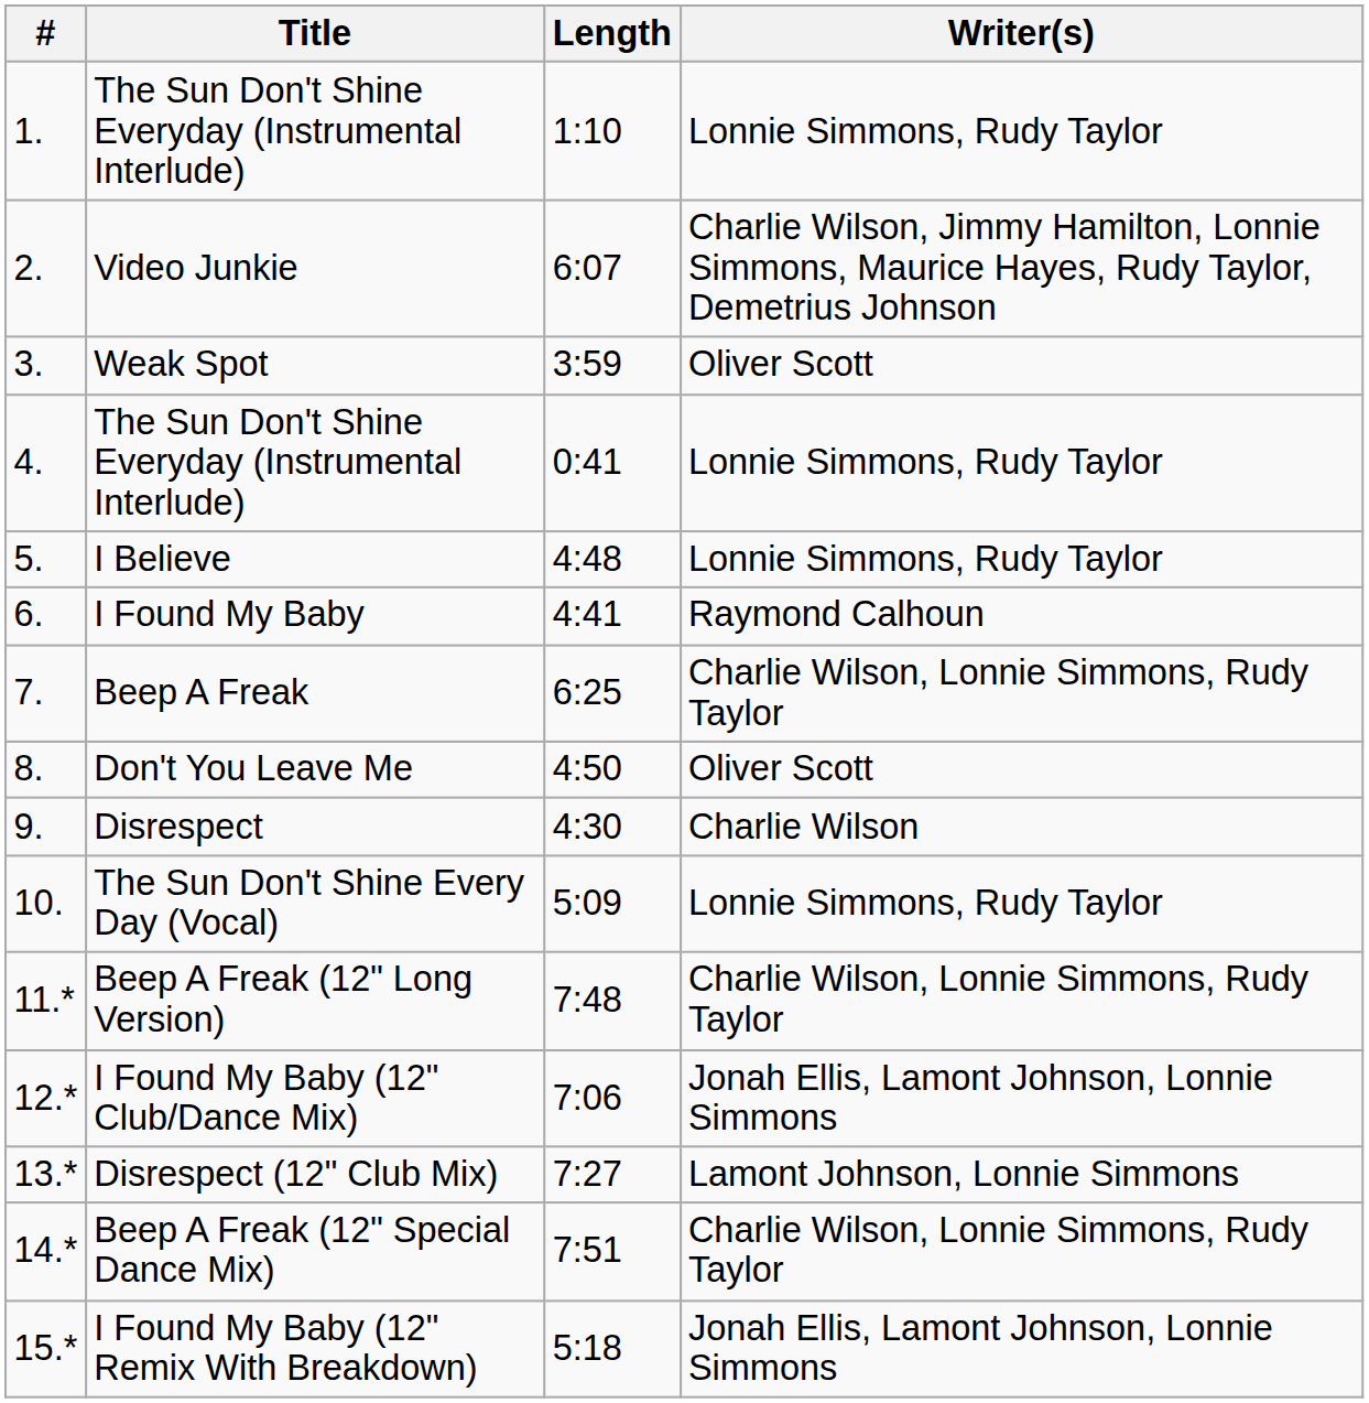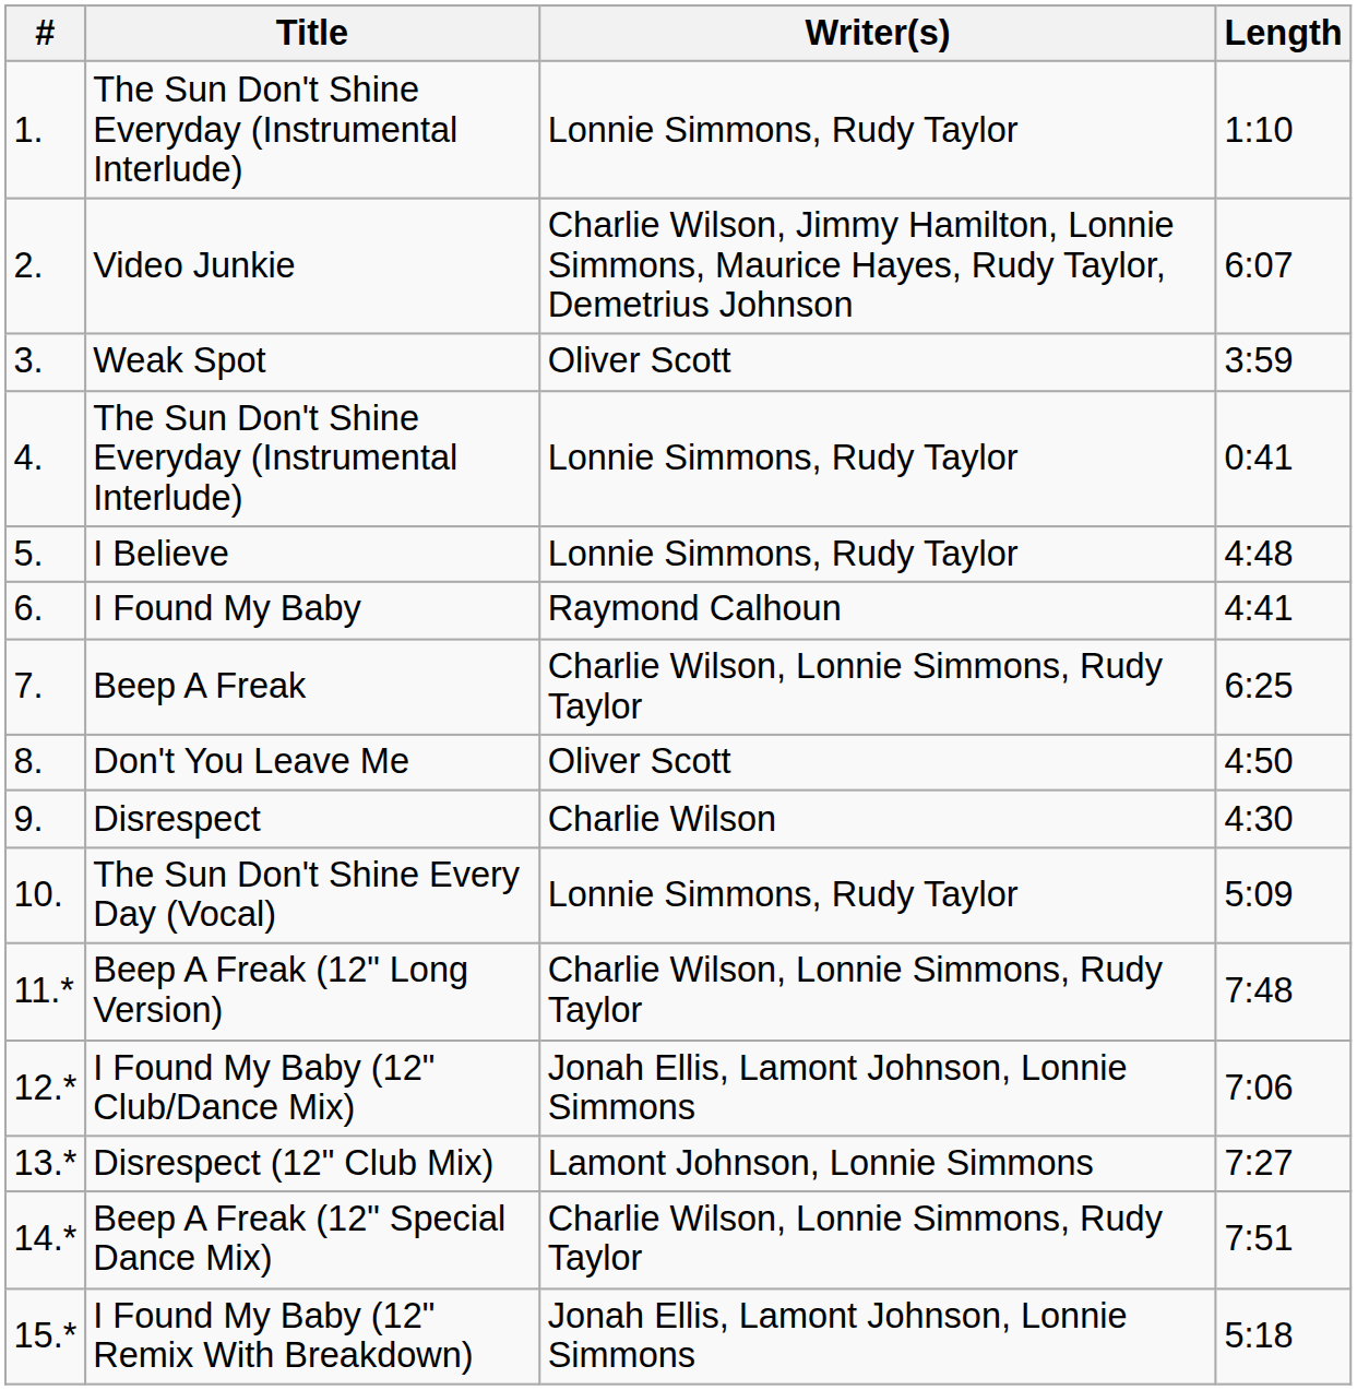columns swapped: Writer(s) <-> Length
